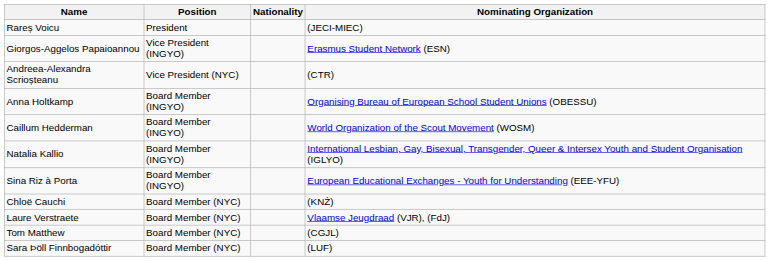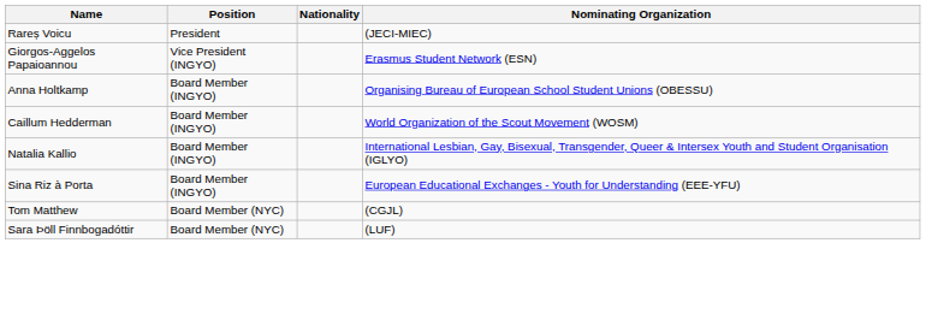- row: Andreea-Alexandra Scrioșteanu | Vice President (NYC) | (CTR)
- row: Chloë Cauchi | Board Member (NYC) | (KNŻ)
- row: Laure Verstraete | Board Member (NYC) | Vlaamse Jeugdraad (VJR), (FdJ)
